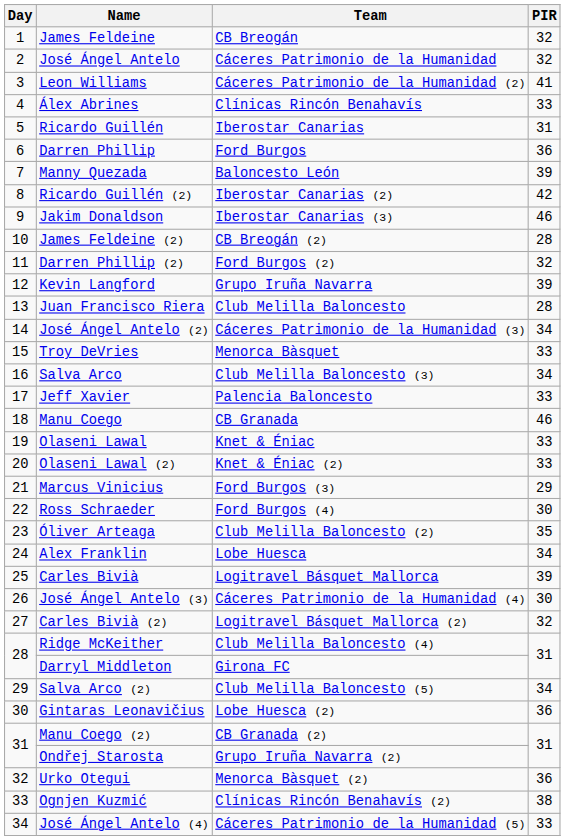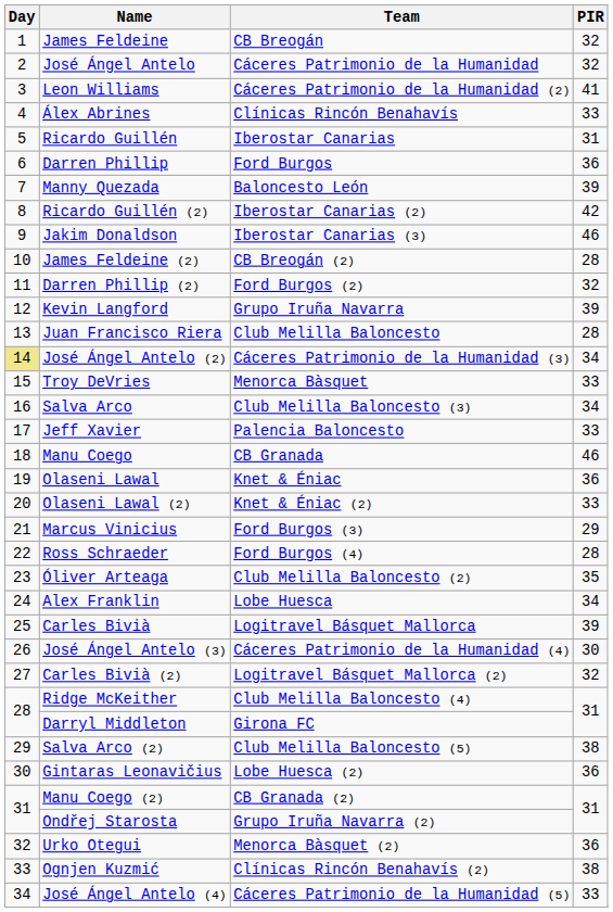José Ángel Antelo (2) | Day: no background -> khaki background
Olaseni Lawal | PIR: 33 -> 36
Ross Schraeder | PIR: 30 -> 28
Salva Arco (2) | PIR: 34 -> 38
